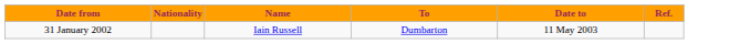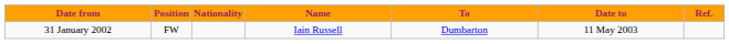+ column: Position | FW
